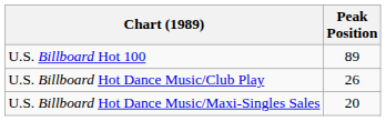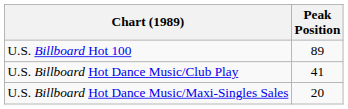U.S. Billboard Hot Dance Music/Club Play | Peak Position: 26 -> 41
